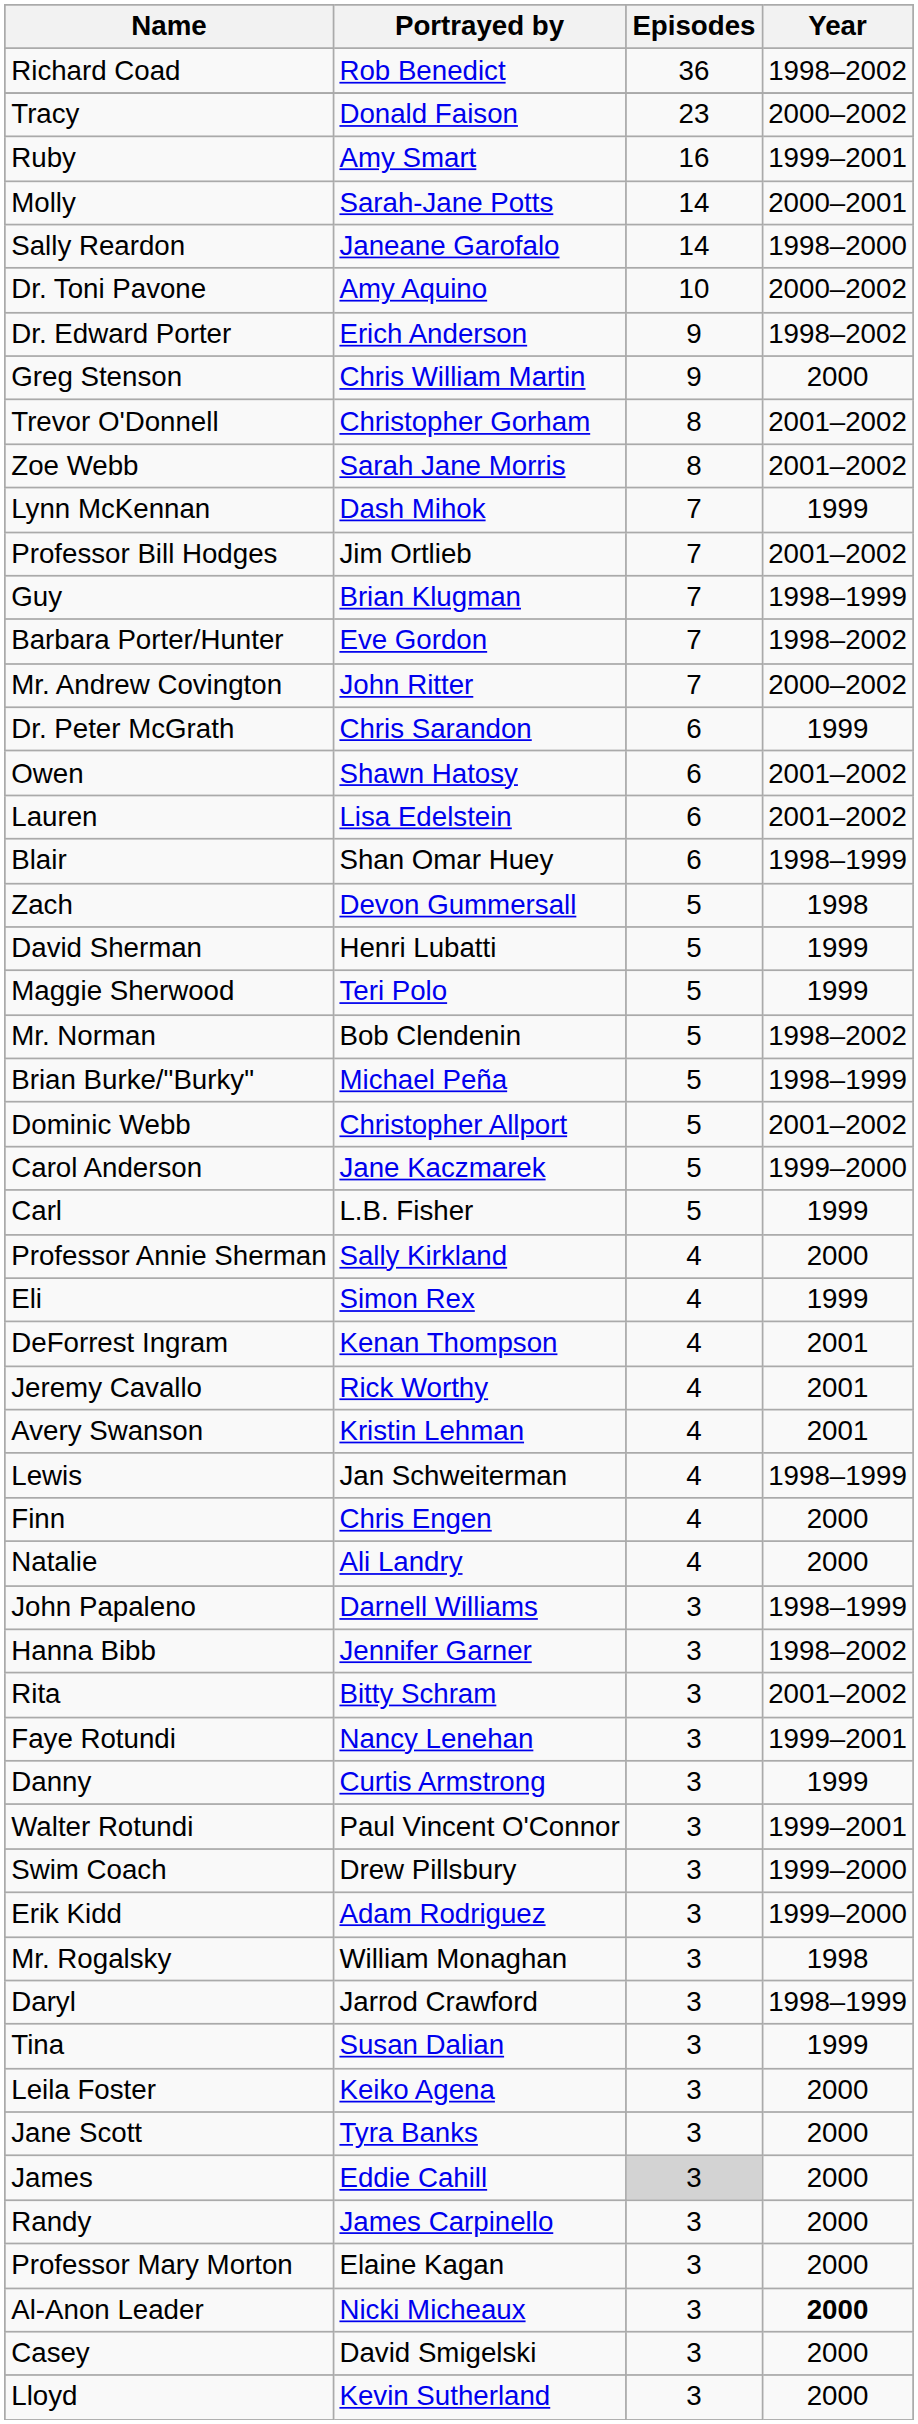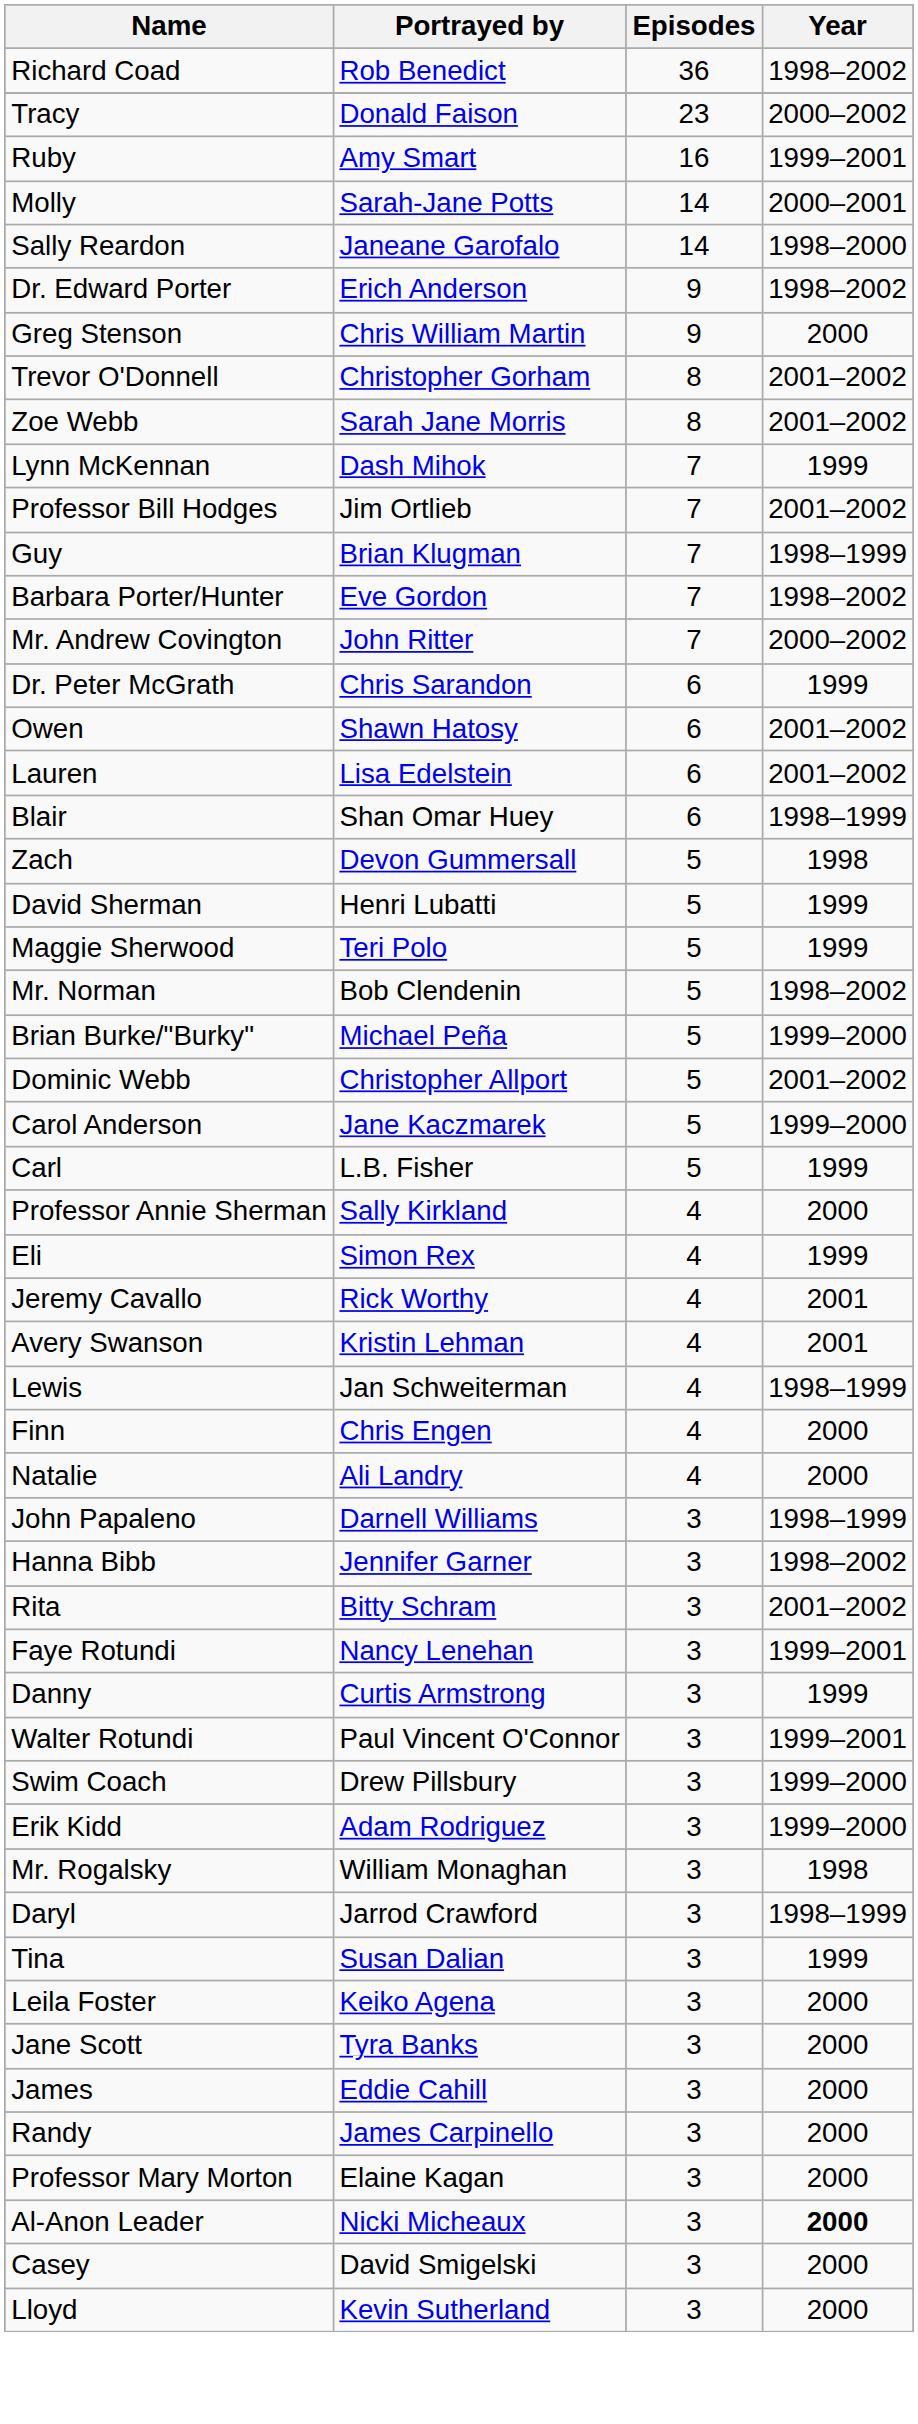- row: Dr. Toni Pavone | Amy Aquino | 10 | 2000–2002
Brian Burke/"Burky" | Year: 1998–1999 -> 1999–2000
- row: DeForrest Ingram | Kenan Thompson | 4 | 2001
James | Episodes: lightgrey background -> no background
